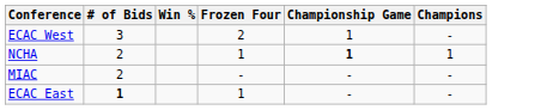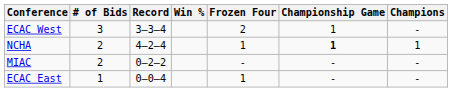+ column: Record | 3–3–4 | 4–2–4 | 0–2–2 | 0–0–4
ECAC East | # of Bids: bold -> normal
